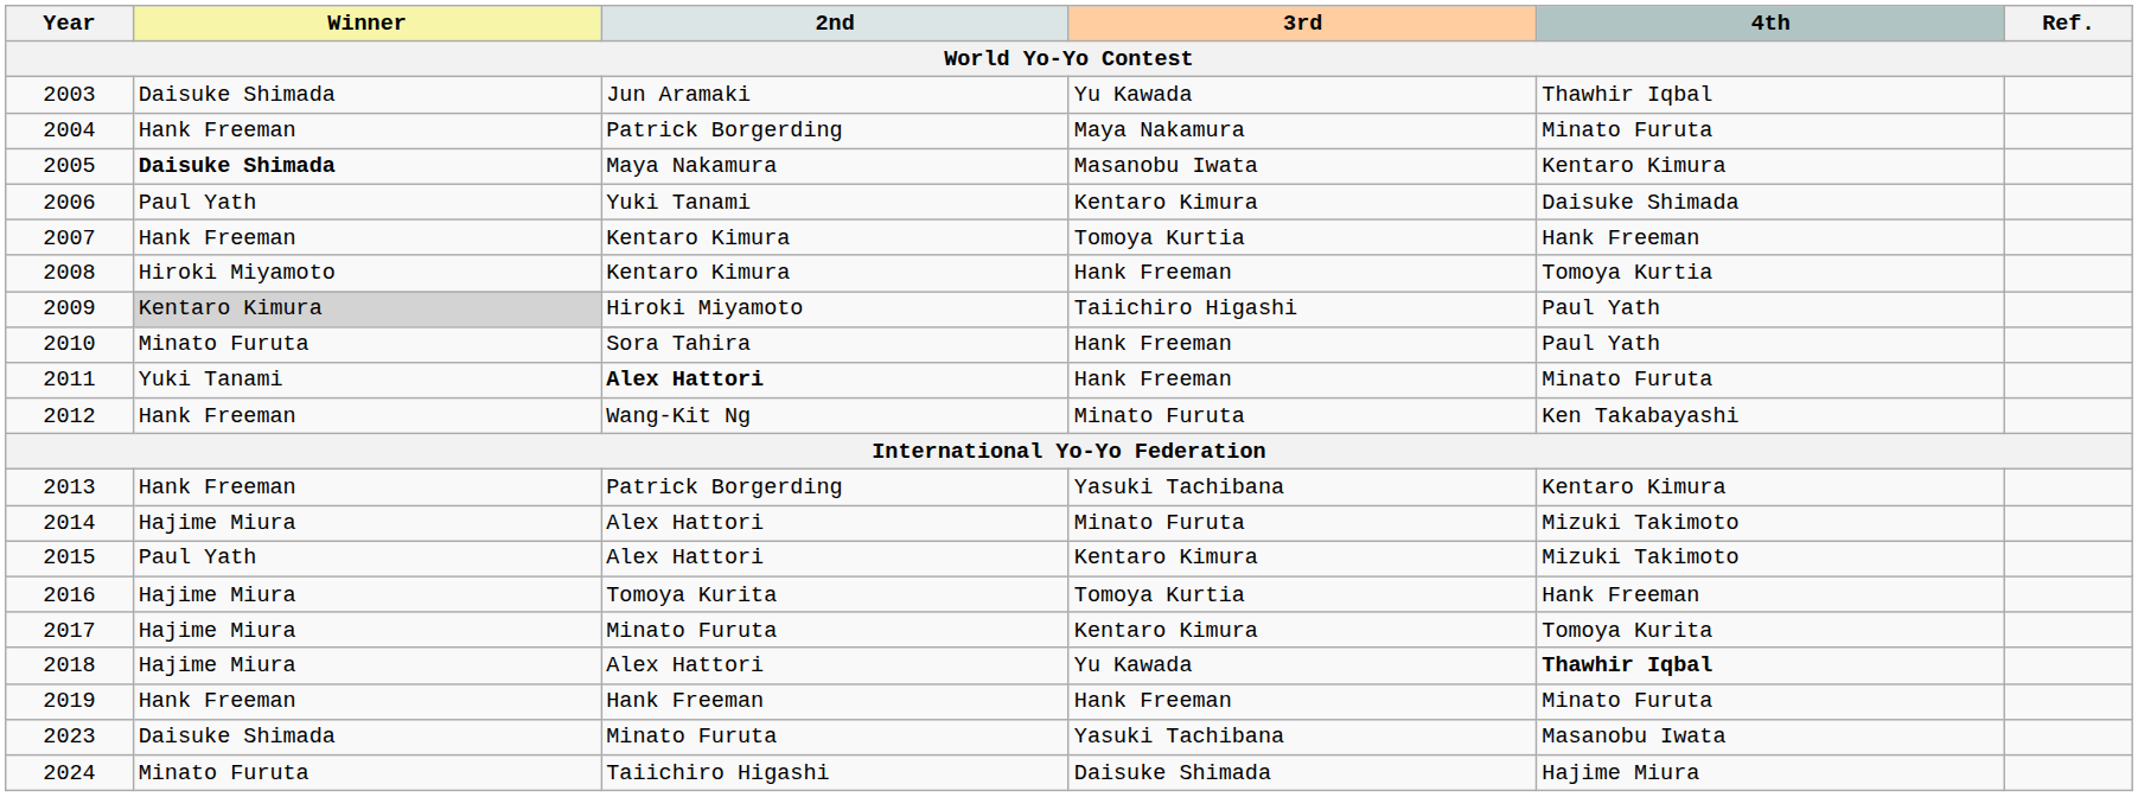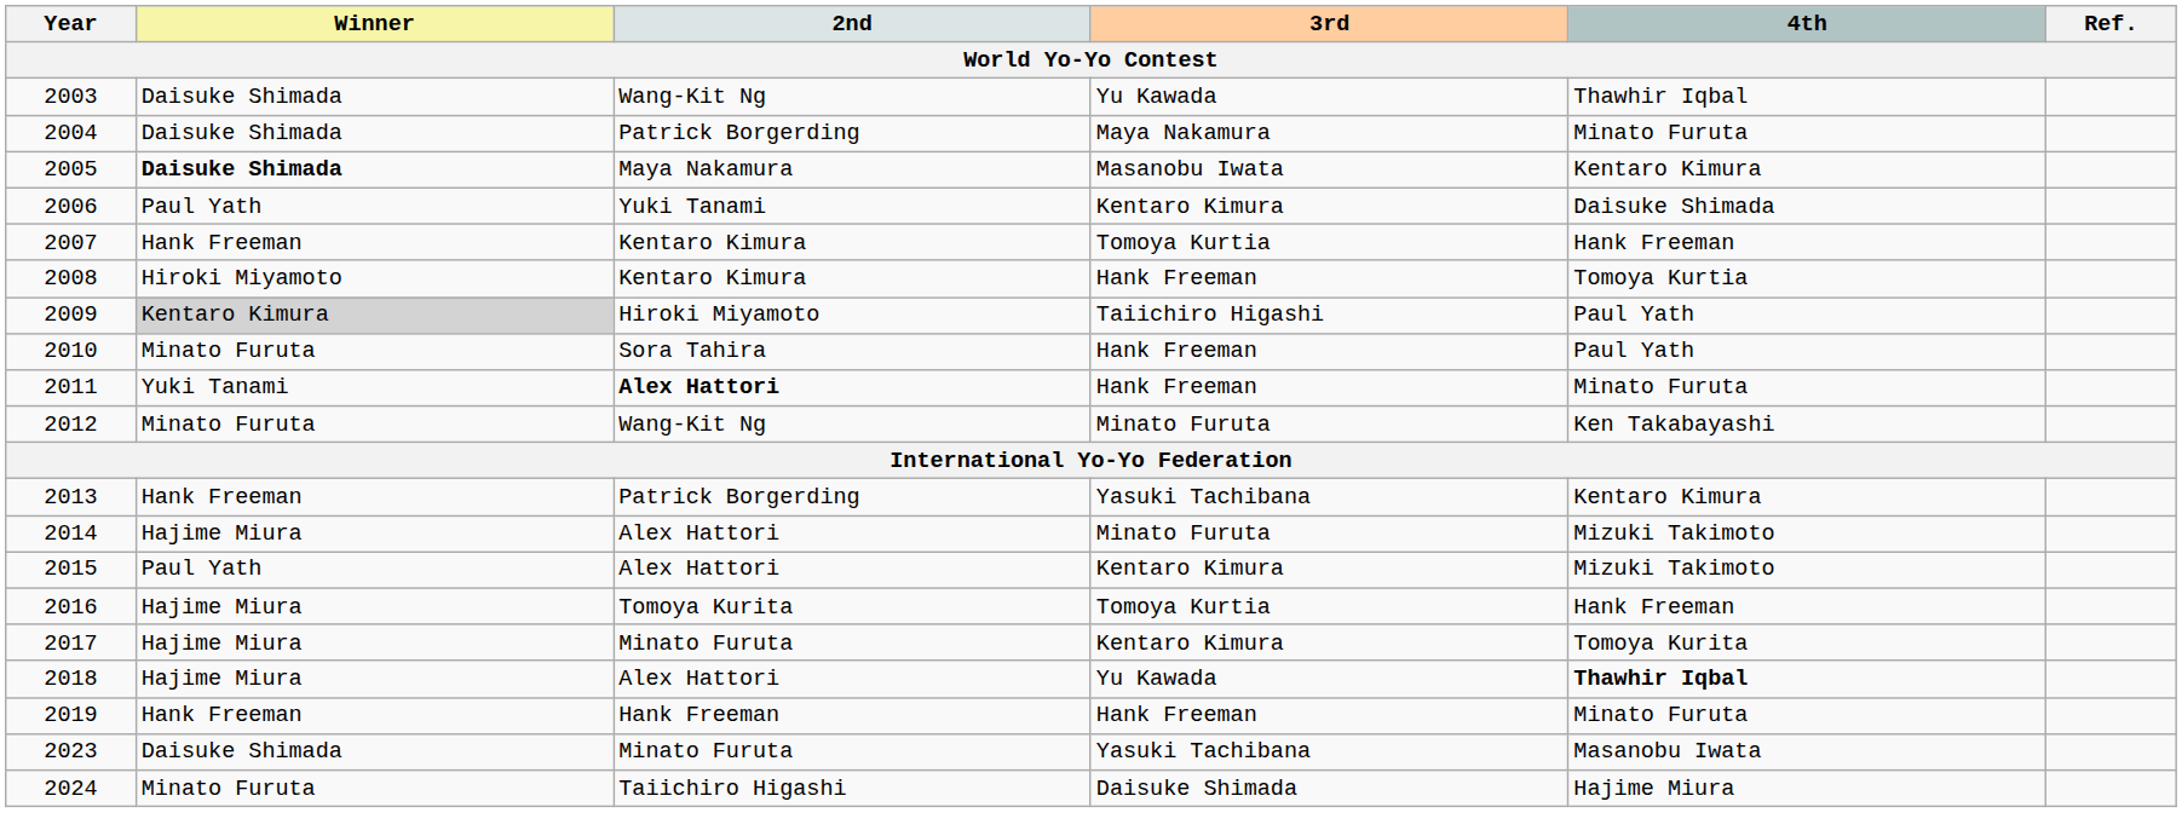2003 | 2nd: Jun Aramaki -> Wang-Kit Ng
2004 | Winner: Hank Freeman -> Daisuke Shimada
2012 | Winner: Hank Freeman -> Minato Furuta
